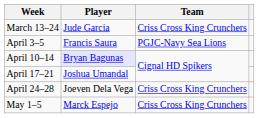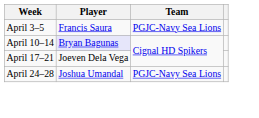- row: March 13–24 | Jude Garcia | Criss Cross King Crunchers
April 17–21 | Player: Joshua Umandal -> Joeven Dela Vega
April 24–28 | Player: Joeven Dela Vega -> Joshua Umandal
April 24–28 | Team: Criss Cross King Crunchers -> PGJC-Navy Sea Lions
- row: May 1–5 | Marck Espejo | Criss Cross King Crunchers
